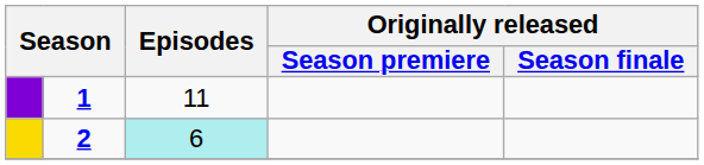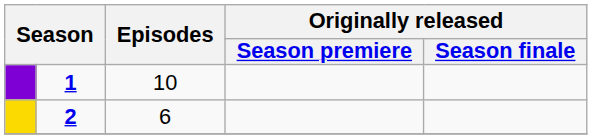1 | Episodes: 11 -> 10
2 | Episodes: paleturquoise background -> no background
